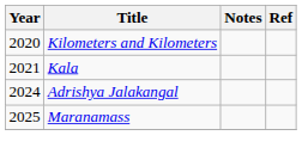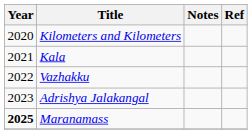+ row: 2022 | Vazhakku
Adrishya Jalakangal | Year: 2024 -> 2023
Maranamass | Year: normal -> bold
